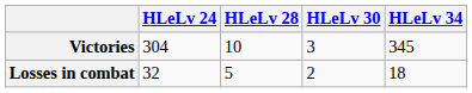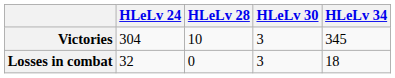Losses in combat | HLeLv 28: 5 -> 0
Losses in combat | HLeLv 30: 2 -> 3
